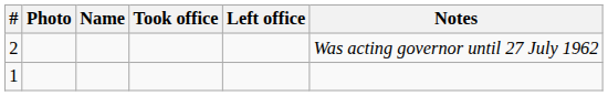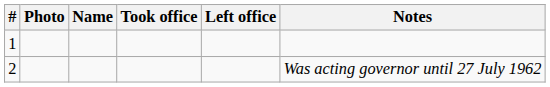rows swapped: 1 <-> 2
